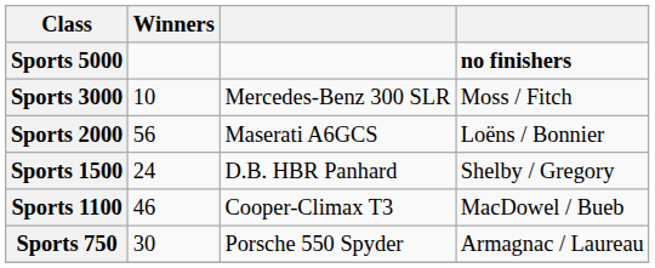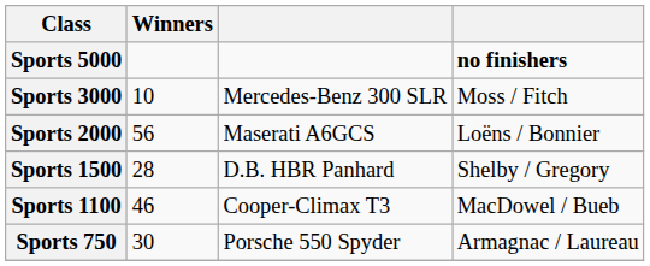Sports 1500 | Winners: 24 -> 28
